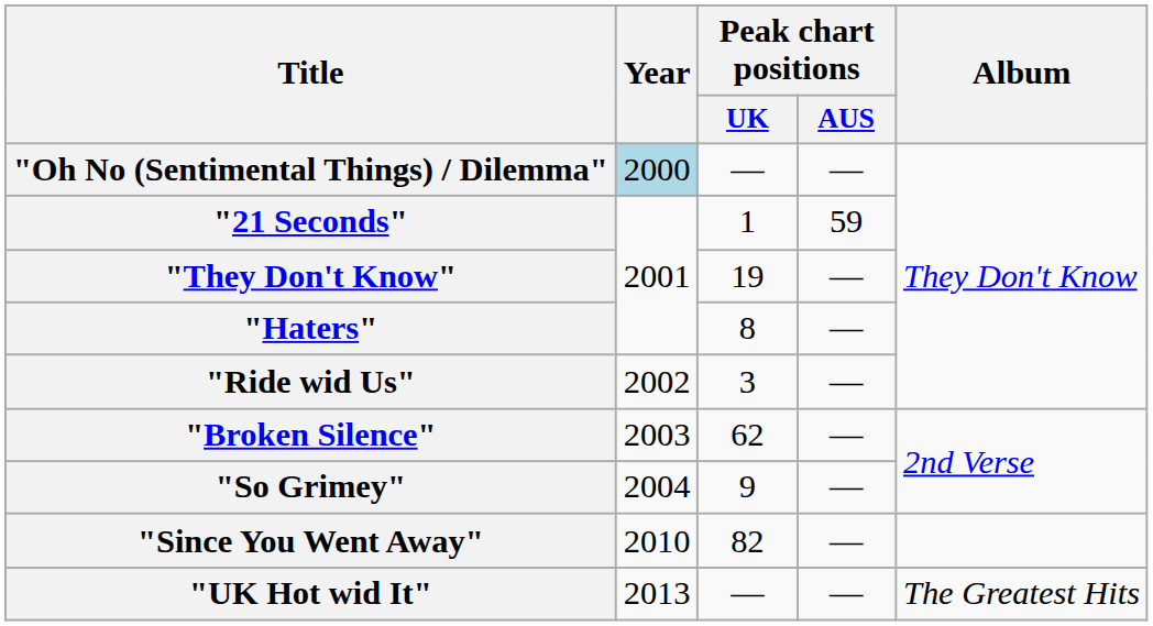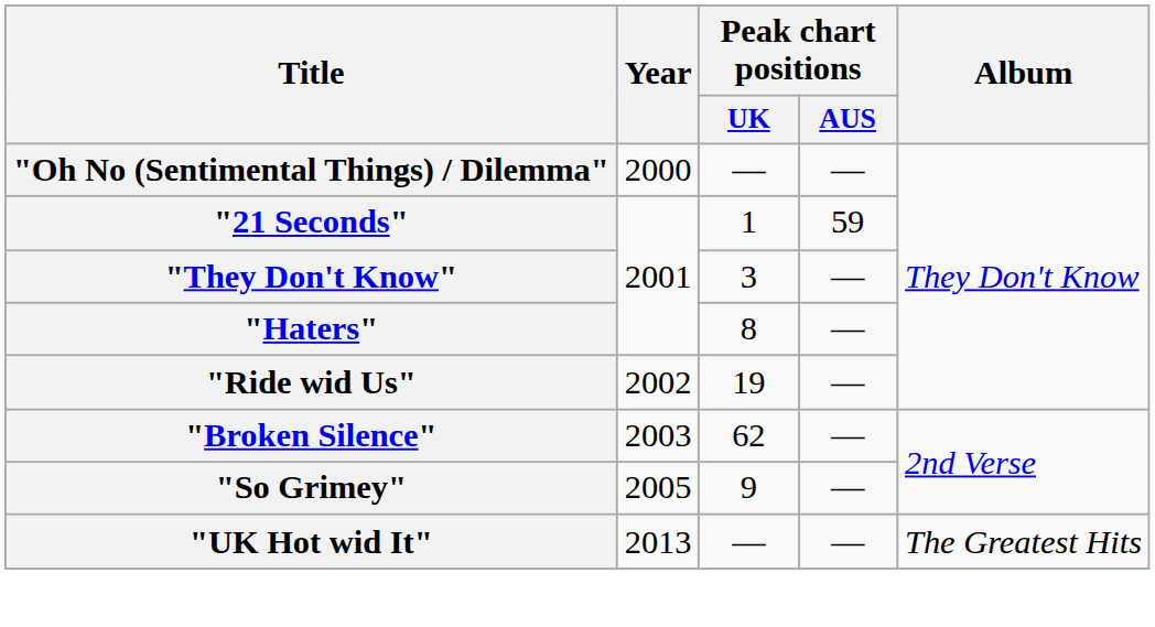"Oh No (Sentimental Things) / Dilemma" | Year: lightblue background -> no background
"They Don't Know" | Peak chart positions / UK: 19 -> 3
"Ride wid Us" | Peak chart positions / UK: 3 -> 19
"So Grimey" | Year: 2004 -> 2005
- row: "Since You Went Away" | 2010 | 82 | —
